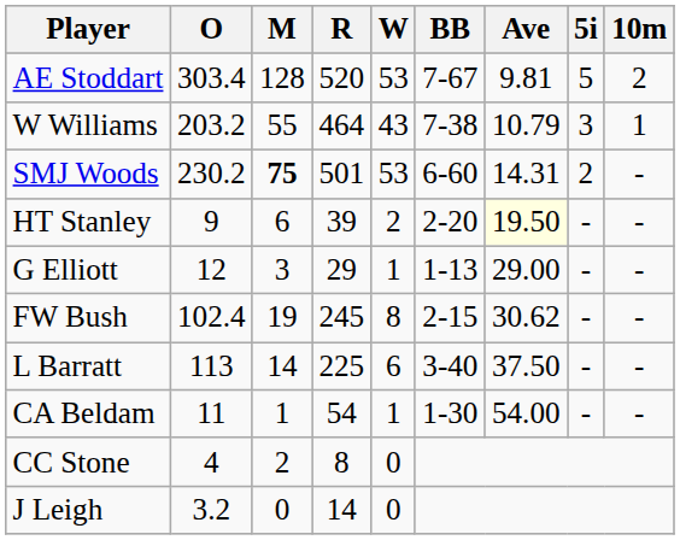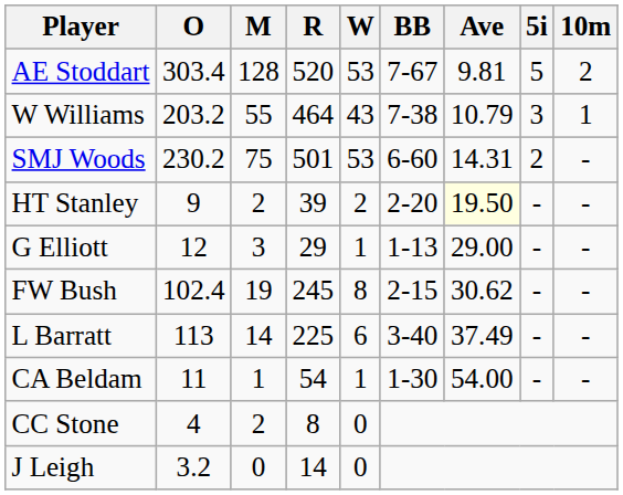SMJ Woods | M: bold -> normal
HT Stanley | M: 6 -> 2
L Barratt | Ave: 37.50 -> 37.49
